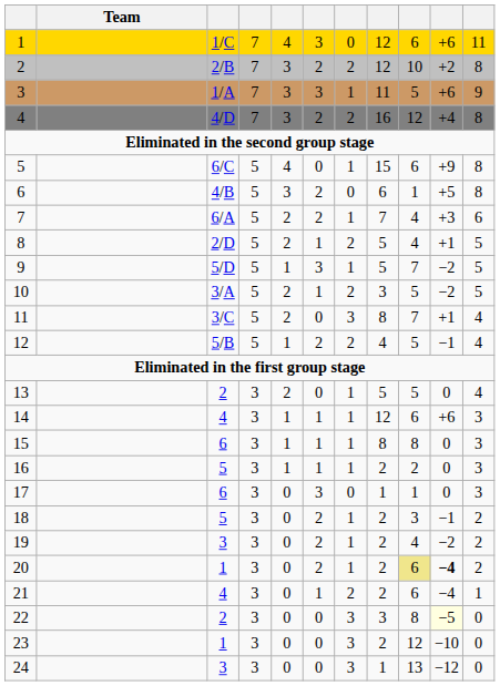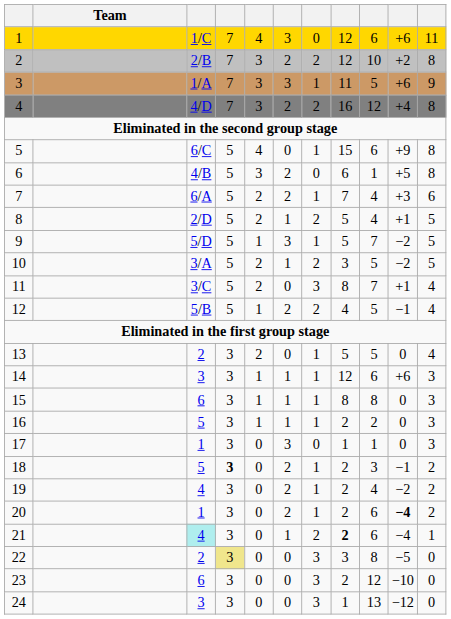14 | column 3: 4 -> 3
17 | column 3: 6 -> 1
18 | column 4: normal -> bold
19 | column 3: 3 -> 4
20 | column 9: khaki background -> no background
21 | column 3: no background -> paleturquoise background
21 | column 8: normal -> bold
22 | column 4: no background -> khaki background
22 | column 10: lightyellow background -> no background
23 | column 3: 1 -> 6
